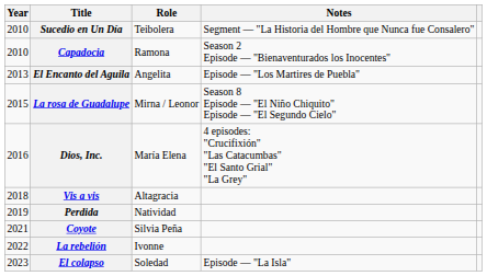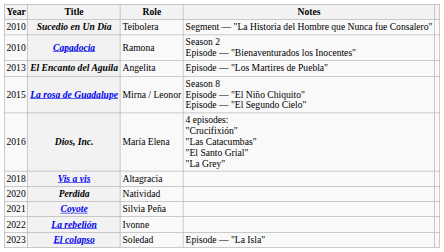Perdida | Year: 2019 -> 2020
